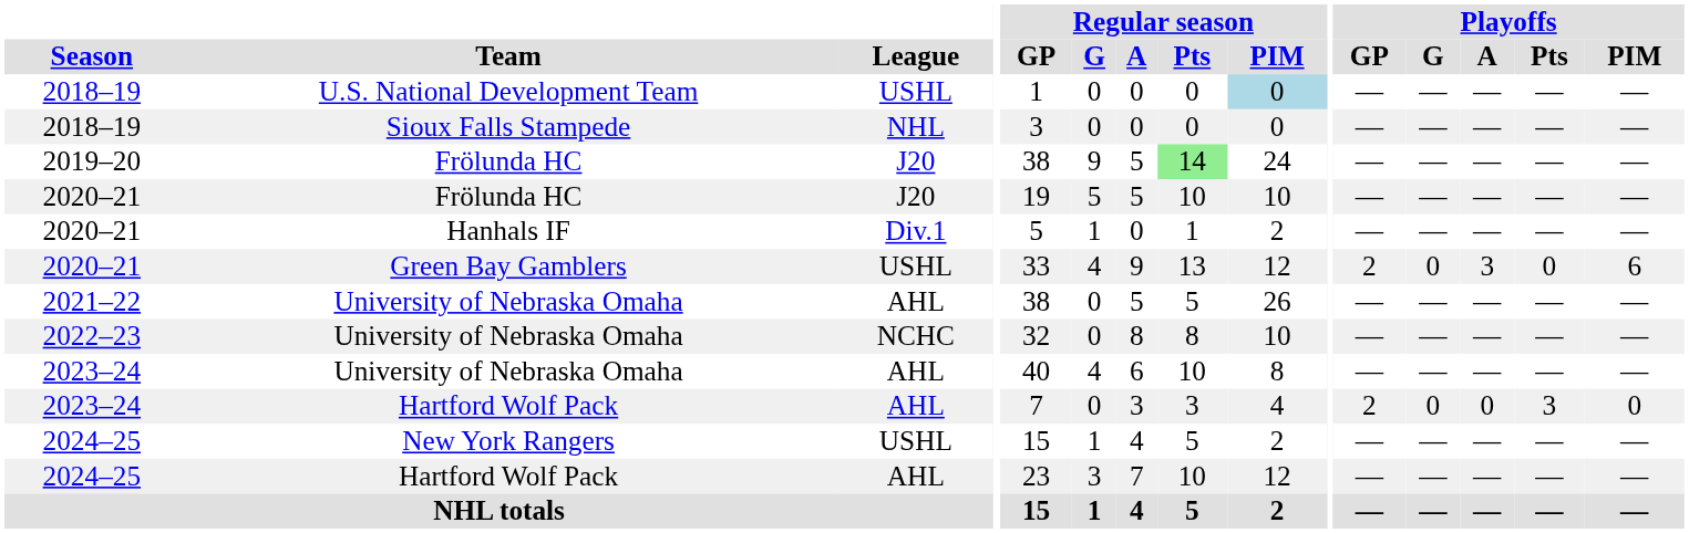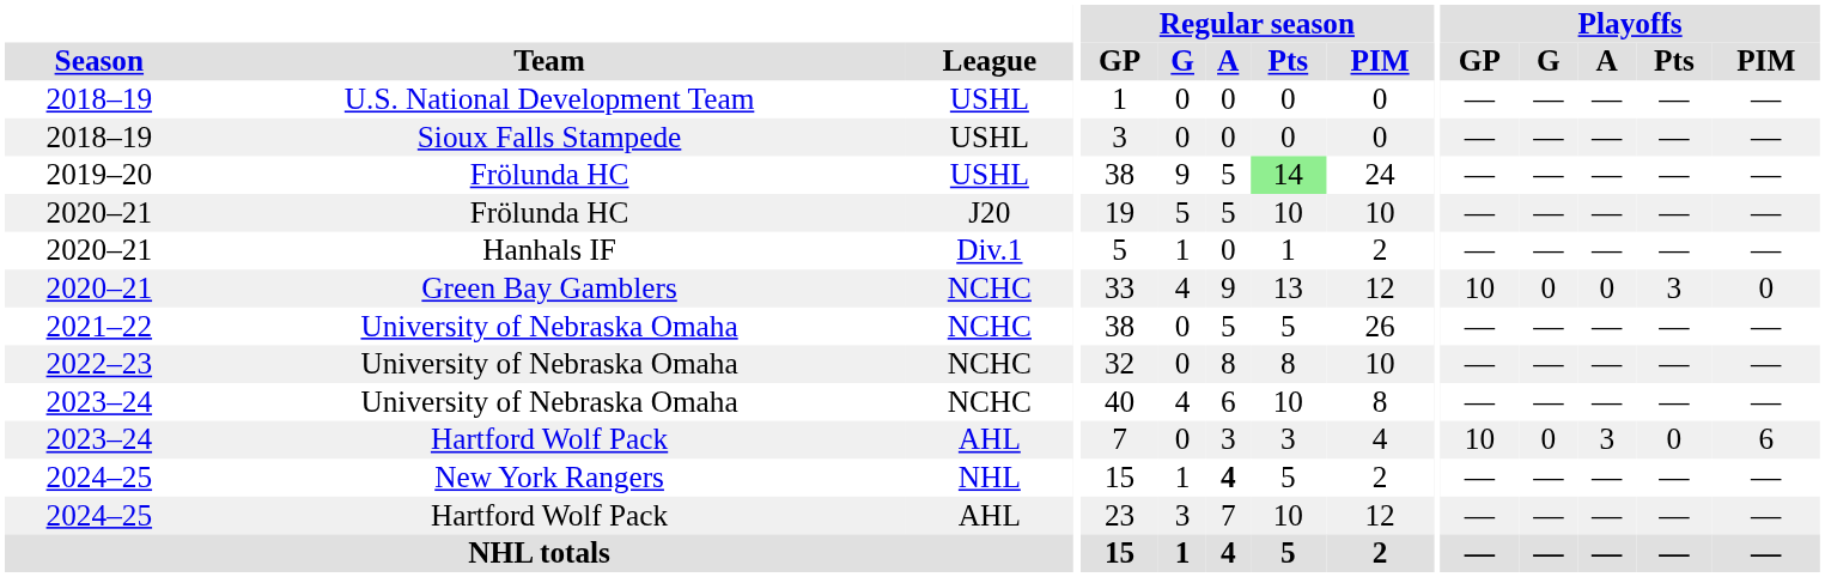U.S. National Development Team | Regular season / PIM: lightblue background -> no background
Sioux Falls Stampede | League: NHL -> USHL
2019–20 / Frölunda HC | League: J20 -> USHL
Green Bay Gamblers | League: USHL -> NCHC
Green Bay Gamblers | Playoffs / GP: 2 -> 10
Green Bay Gamblers | Playoffs / A: 3 -> 0
Green Bay Gamblers | Playoffs / Pts: 0 -> 3
Green Bay Gamblers | Playoffs / PIM: 6 -> 0
2021–22 / University of Nebraska Omaha | League: AHL -> NCHC
2023–24 / University of Nebraska Omaha | League: AHL -> NCHC
2023–24 / Hartford Wolf Pack | Playoffs / GP: 2 -> 10
2023–24 / Hartford Wolf Pack | Playoffs / A: 0 -> 3
2023–24 / Hartford Wolf Pack | Playoffs / Pts: 3 -> 0
2023–24 / Hartford Wolf Pack | Playoffs / PIM: 0 -> 6
New York Rangers | League: USHL -> NHL
New York Rangers | Regular season / A: normal -> bold
